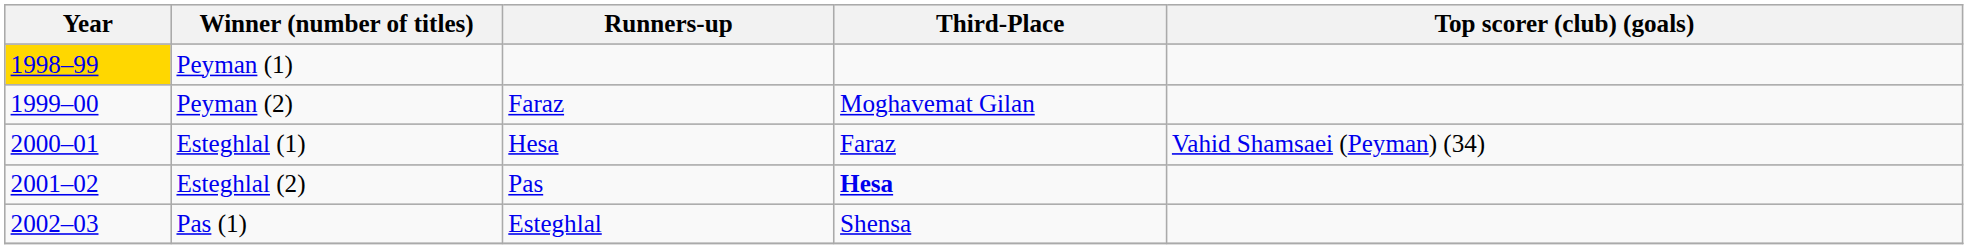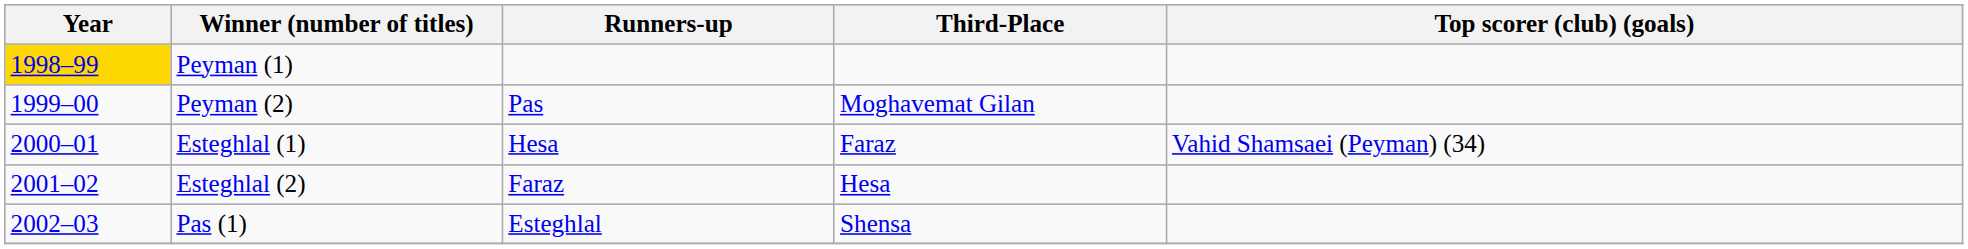Peyman (2) | Runners-up: Faraz -> Pas
Esteghlal (2) | Runners-up: Pas -> Faraz
Esteghlal (2) | Third-Place: bold -> normal
